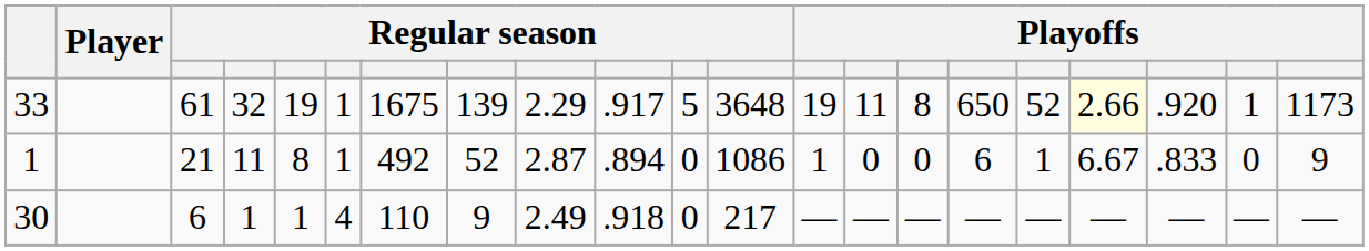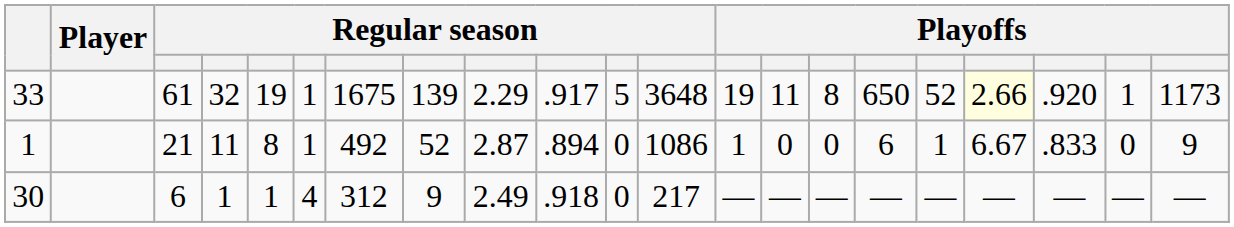30 | column 7: 110 -> 312
